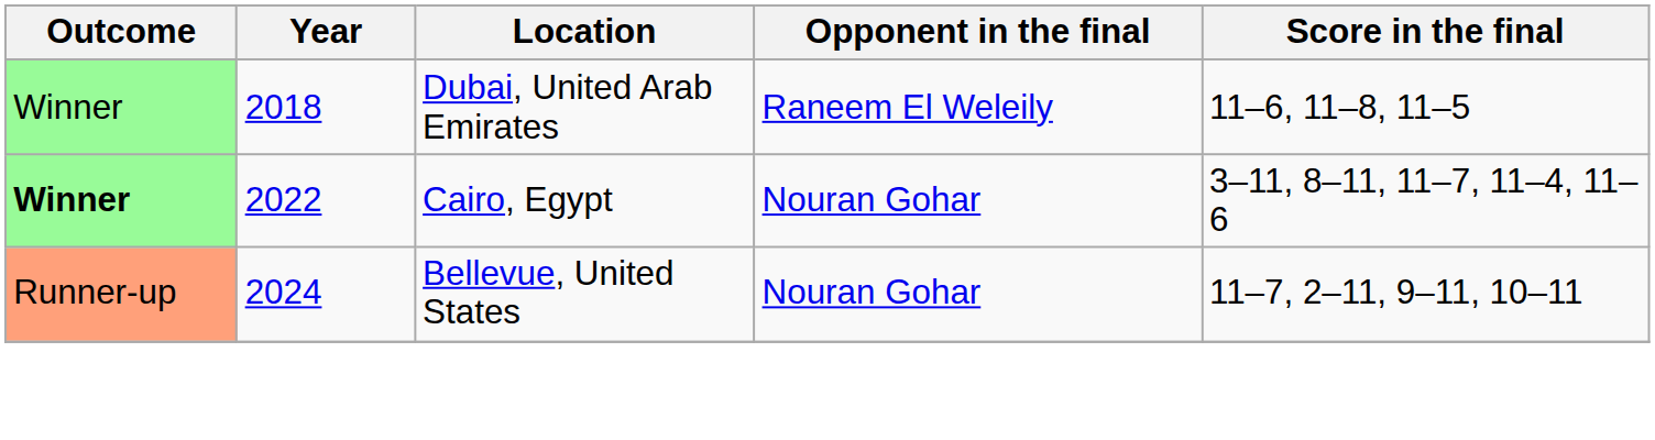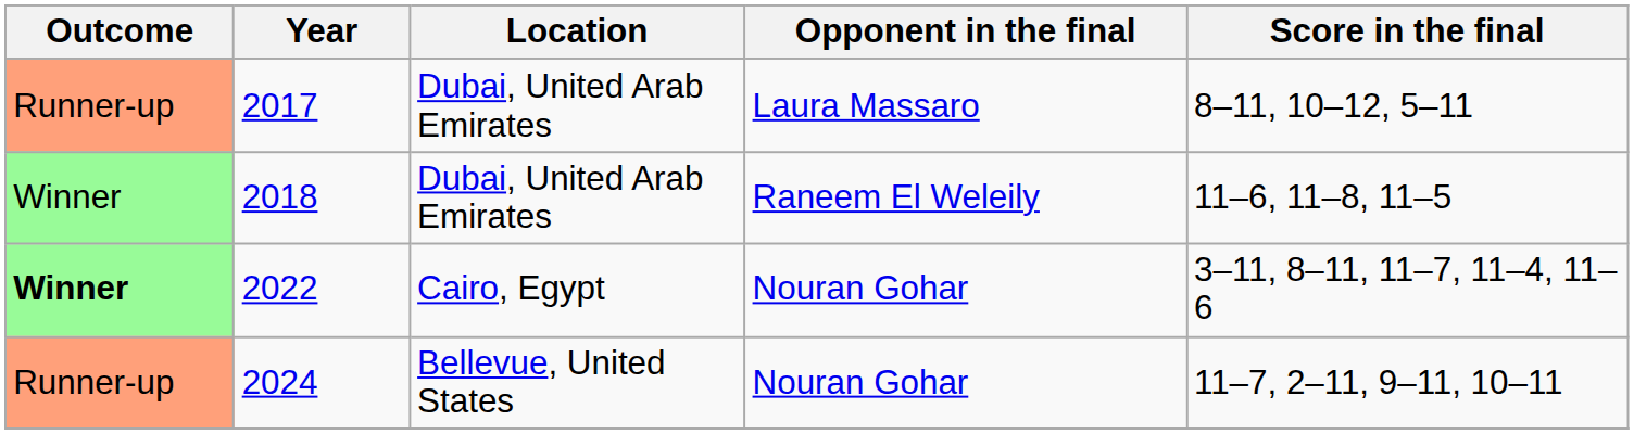+ row: Runner-up | 2017 | Dubai, United Arab Emirates | Laura Massaro | 8–11, 10–12, 5–11
